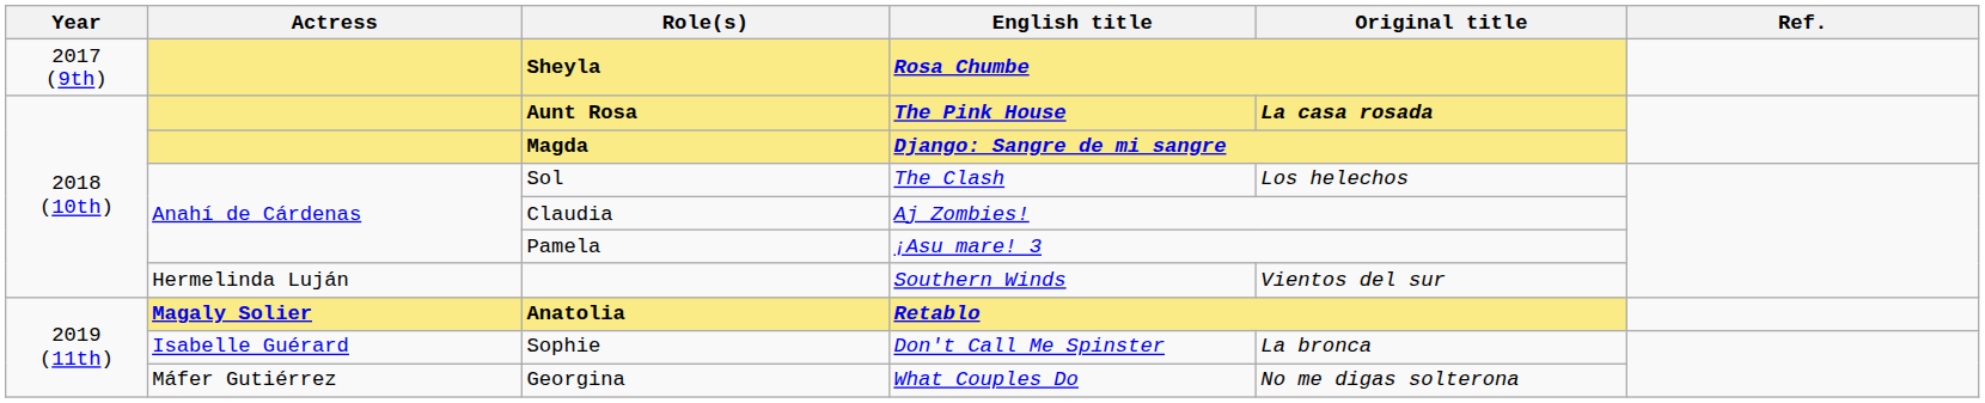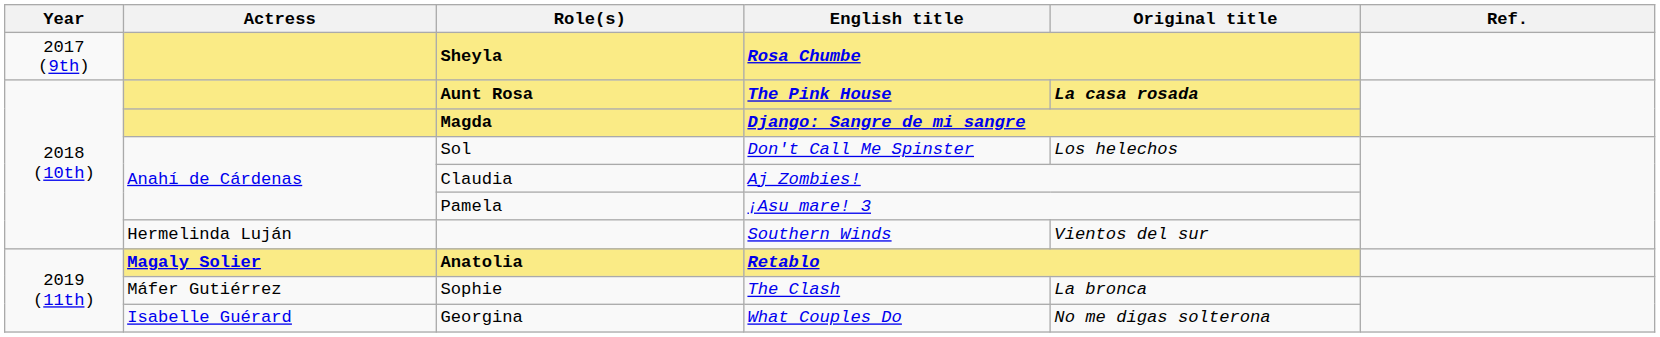Sol | English title: The Clash -> Don't Call Me Spinster
Sophie | Actress: Isabelle Guérard -> Máfer Gutiérrez
Sophie | English title: Don't Call Me Spinster -> The Clash
Georgina | Actress: Máfer Gutiérrez -> Isabelle Guérard
